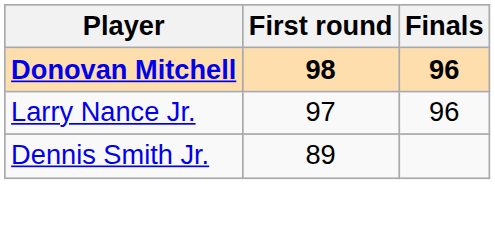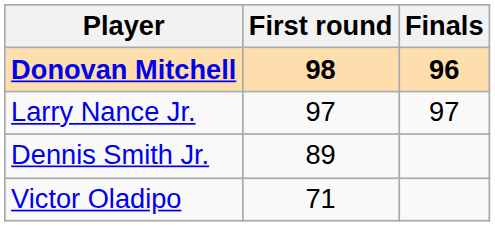Larry Nance Jr. | Finals: 96 -> 97
+ row: Victor Oladipo | 71
